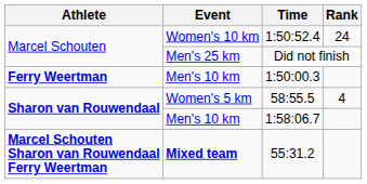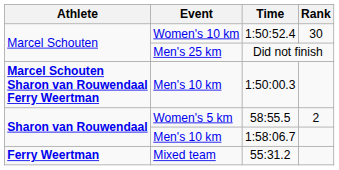1:50:52.4 | Rank: 24 -> 30
1:50:00.3 | Athlete: Ferry Weertman -> Marcel Schouten Sharon van Rouwendaal Ferry Weertman
58:55.5 | Rank: 4 -> 2
55:31.2 | Athlete: Marcel Schouten Sharon van Rouwendaal Ferry Weertman -> Ferry Weertman
55:31.2 | Event: bold -> normal
